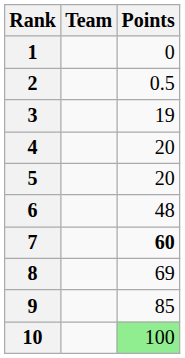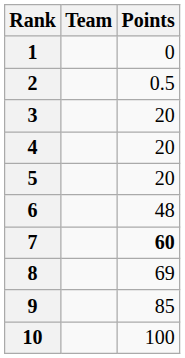3 | Points: 19 -> 20
10 | Points: lightgreen background -> no background
